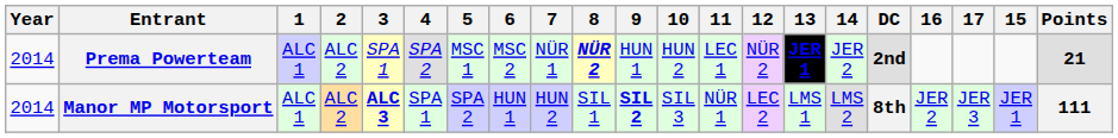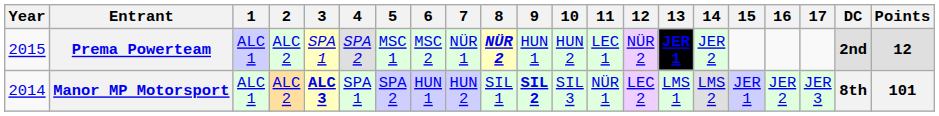columns swapped: 15 <-> DC
Prema Powerteam | Year: 2014 -> 2015
Prema Powerteam | Points: 21 -> 12
Manor MP Motorsport | Points: 111 -> 101
